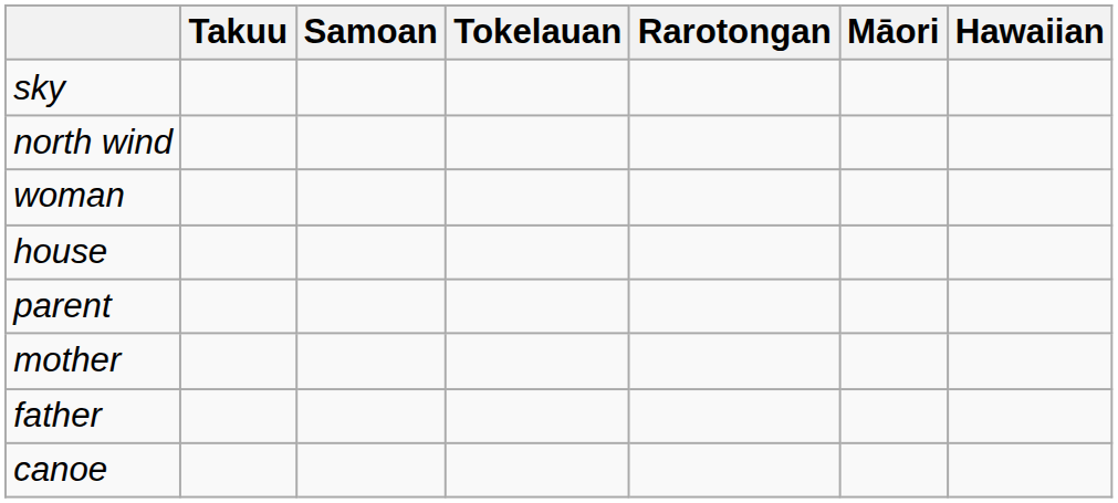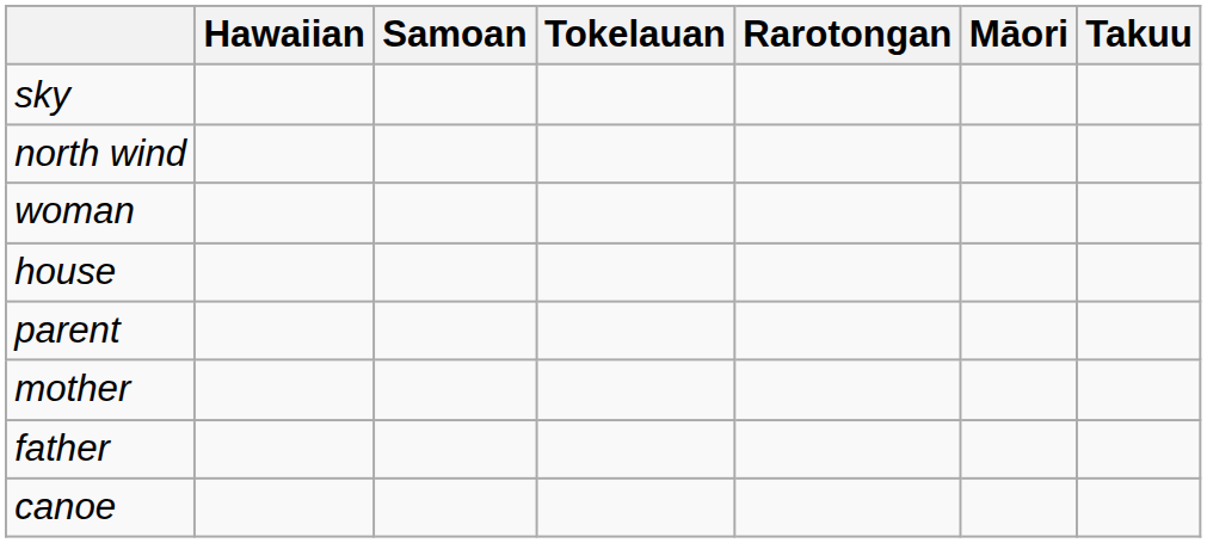columns swapped: Takuu <-> Hawaiian
